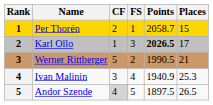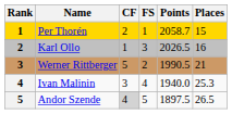Karl Ollo | Points: bold -> normal
Karl Ollo | Places: 17 -> 16
Ivan Malinin | Points: 1940.9 -> 1940.0
